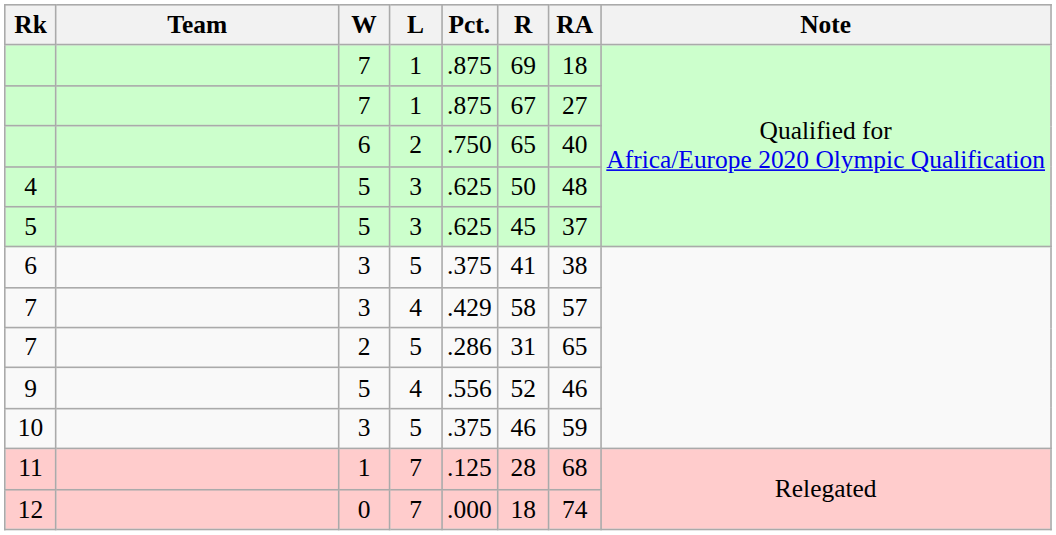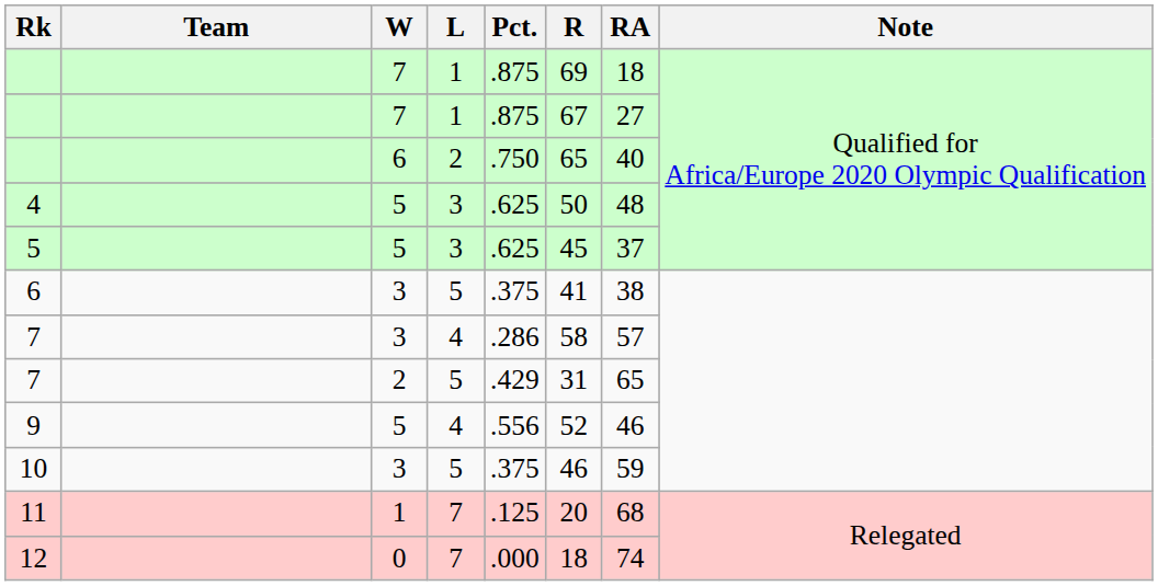7 / 3 | Pct.: .429 -> .286
7 / 2 | Pct.: .286 -> .429
11 | R: 28 -> 20
